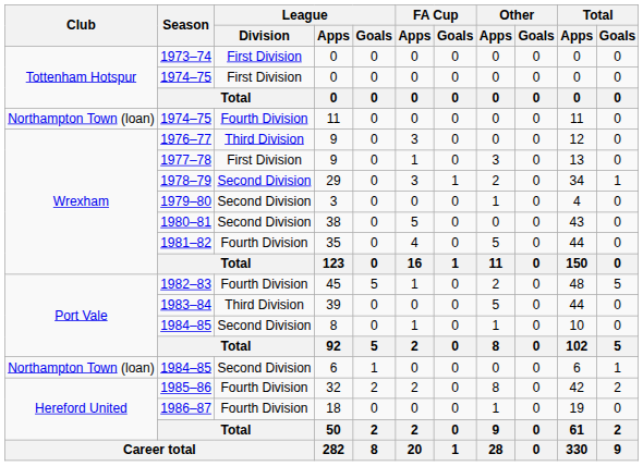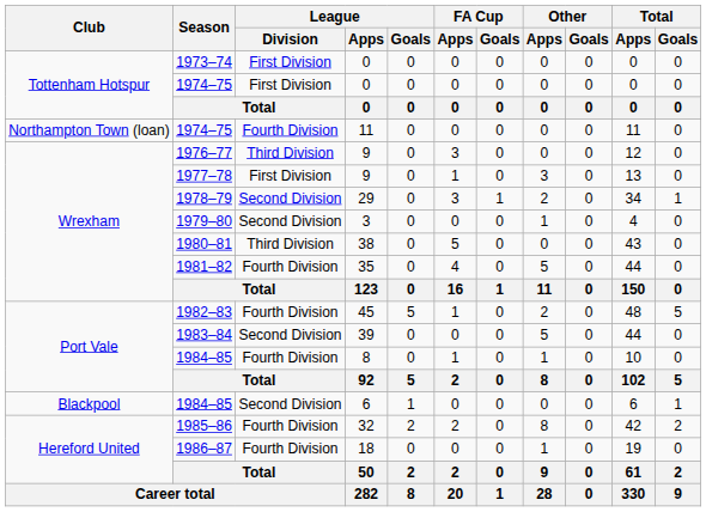1980–81 | League / Division: Second Division -> Third Division
1983–84 | League / Division: Third Division -> Second Division
1984–85 / 8 | League / Division: Second Division -> Fourth Division
1984–85 / 6 | Club: Northampton Town (loan) -> Blackpool
